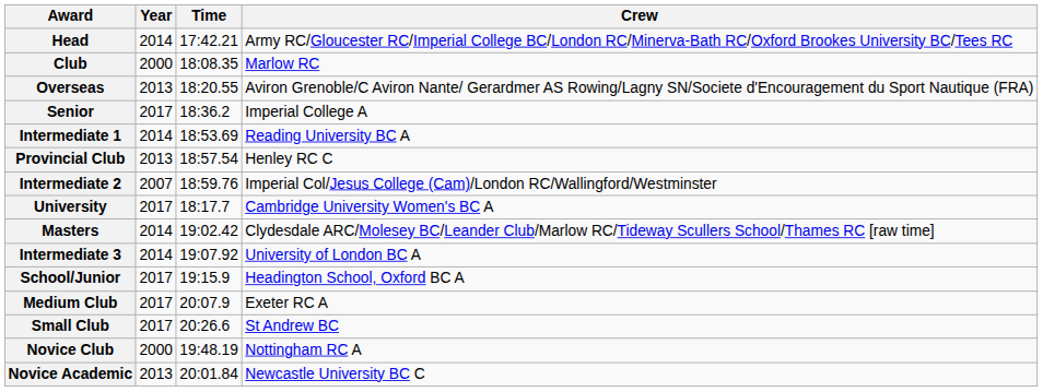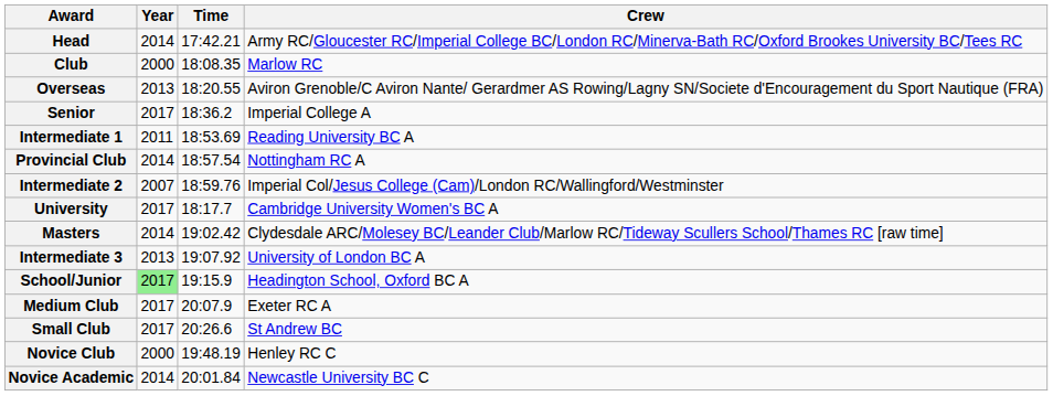Intermediate 1 | Year: 2014 -> 2011
Provincial Club | Year: 2013 -> 2014
Provincial Club | Crew: Henley RC C -> Nottingham RC A
Intermediate 3 | Year: 2014 -> 2013
School/Junior | Year: no background -> lightgreen background
Novice Club | Crew: Nottingham RC A -> Henley RC C
Novice Academic | Year: 2013 -> 2014
